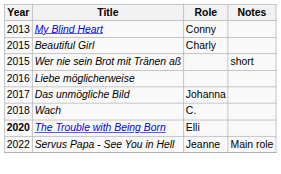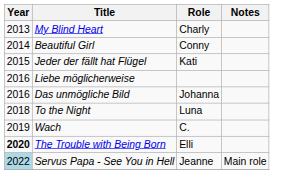My Blind Heart | Role: Conny -> Charly
Beautiful Girl | Year: 2015 -> 2014
Beautiful Girl | Role: Charly -> Conny
+ row: 2015 | Jeder der fällt hat Flügel | Kati
- row: 2015 | Wer nie sein Brot mit Tränen aß | short
Das unmögliche Bild | Year: 2017 -> 2016
+ row: 2018 | To the Night | Luna
Wach | Year: 2018 -> 2019
Servus Papa - See You in Hell | Year: no background -> lightblue background
